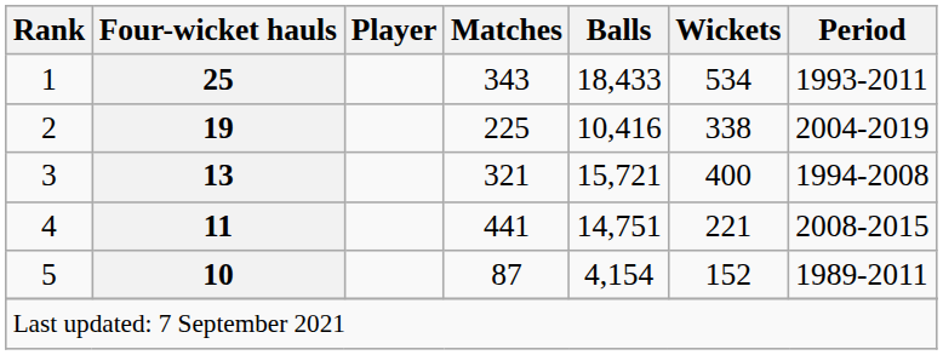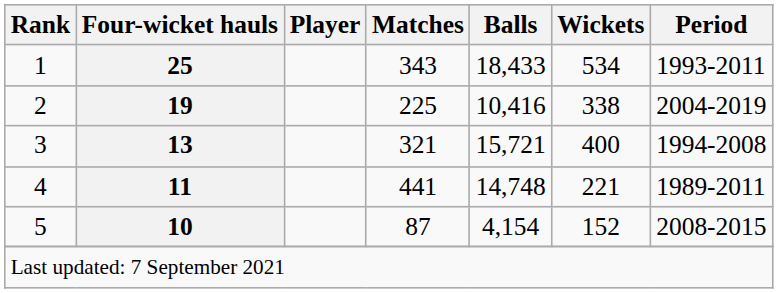4 | Balls: 14,751 -> 14,748
4 | Period: 2008-2015 -> 1989-2011
5 | Period: 1989-2011 -> 2008-2015
